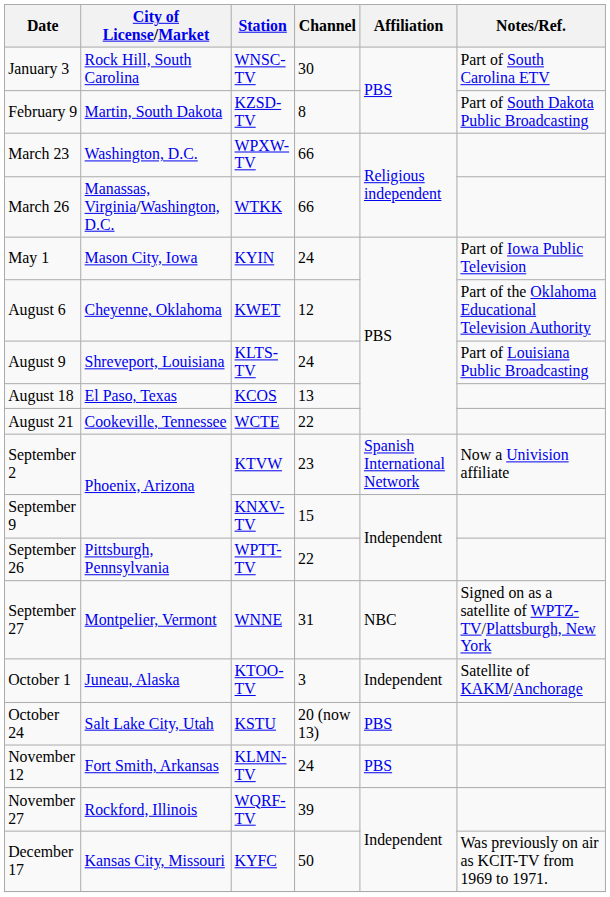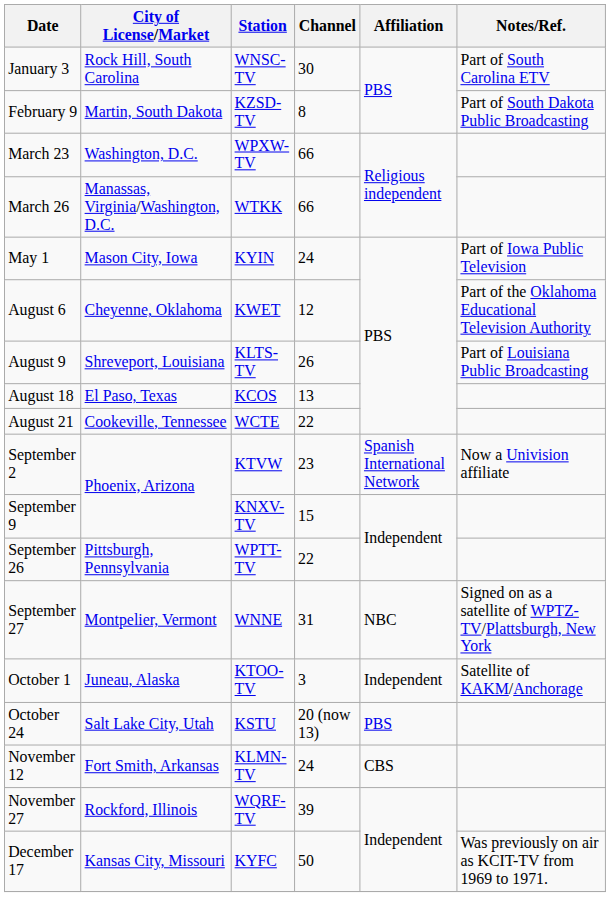August 9 | Channel: 24 -> 26
November 12 | Affiliation: PBS -> CBS
